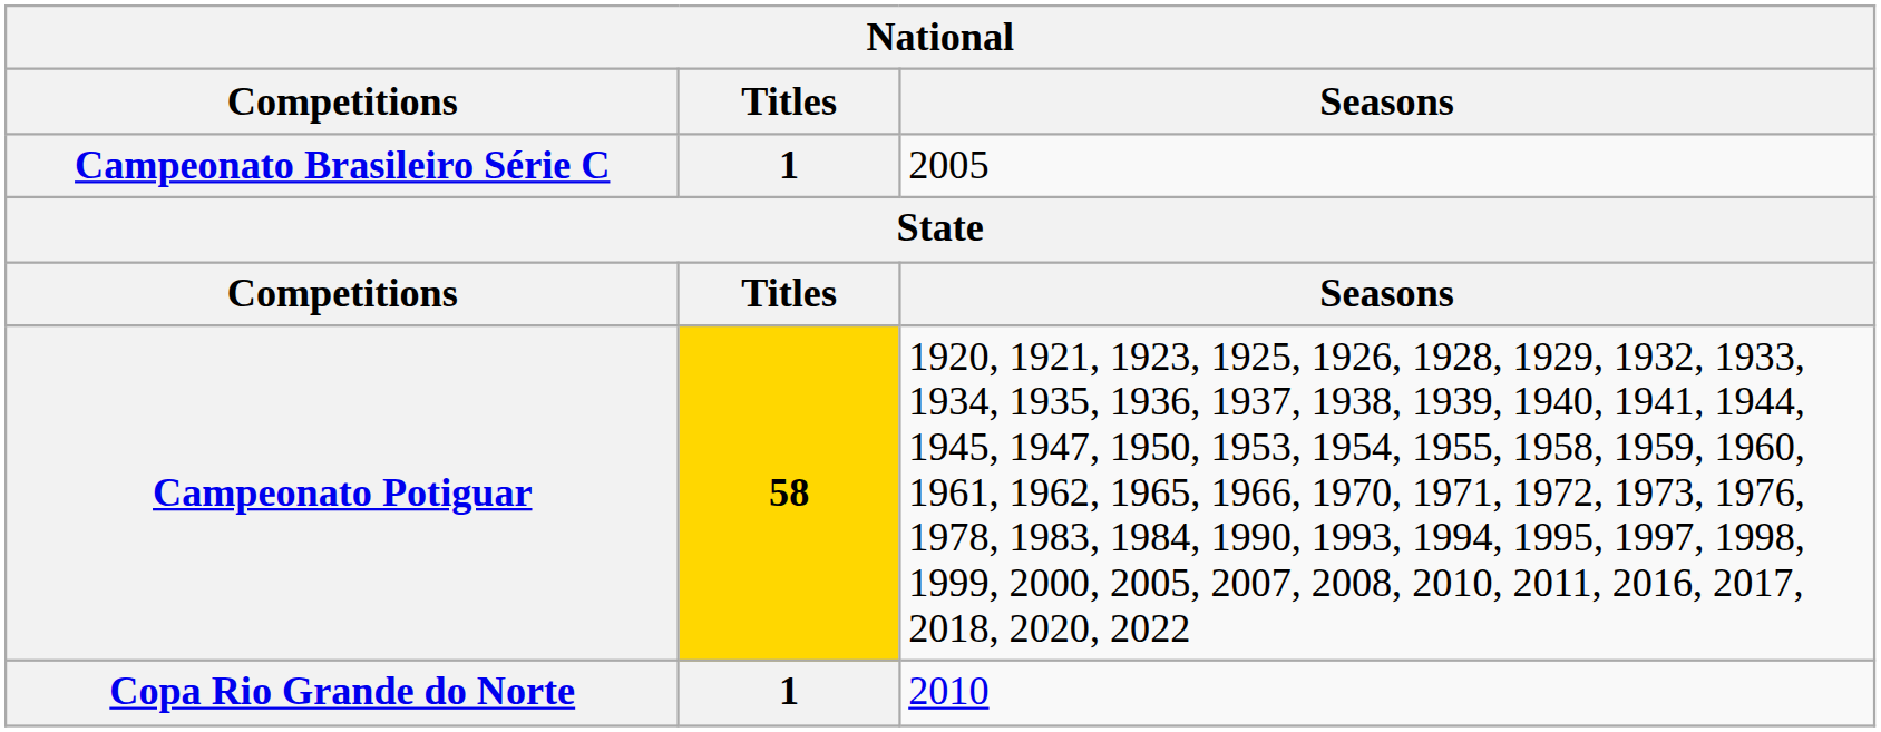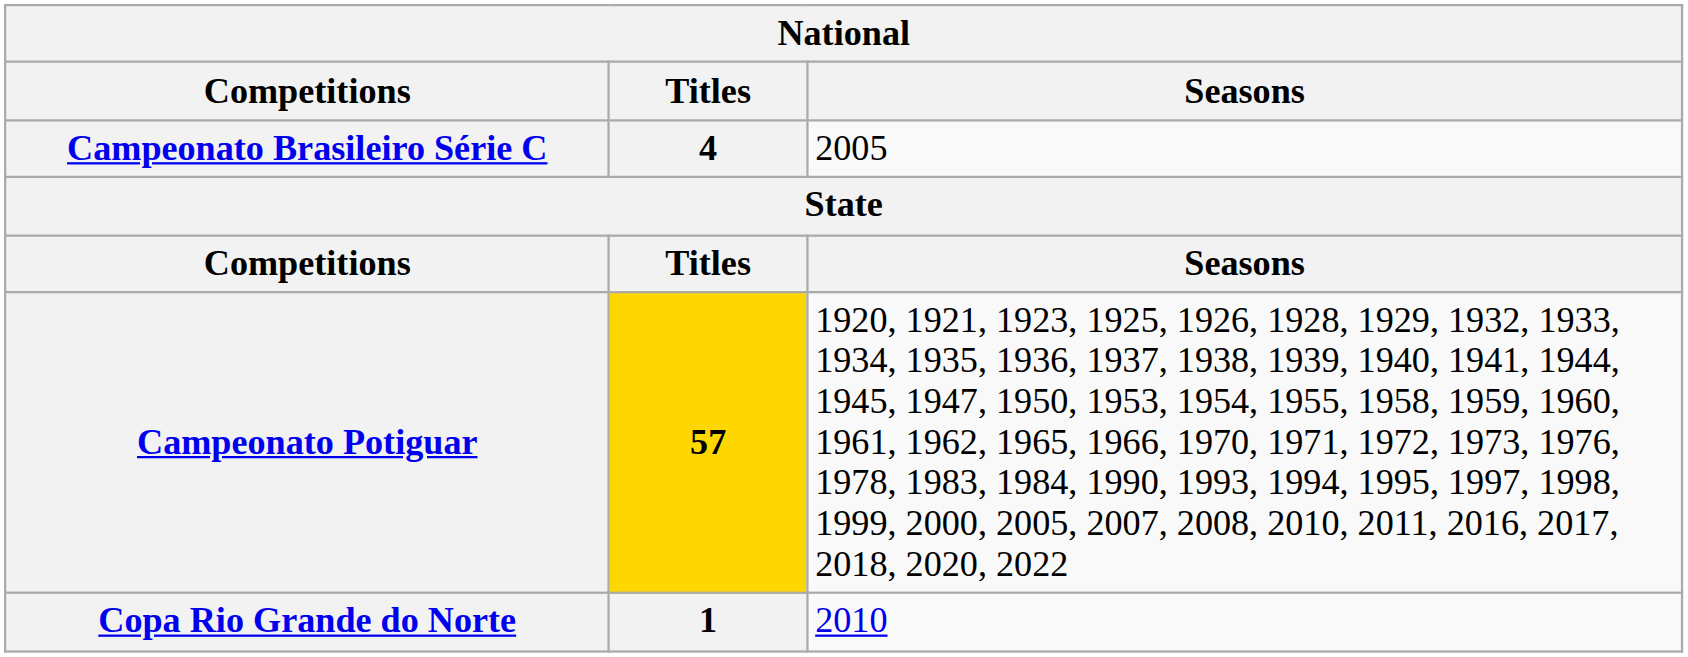Campeonato Brasileiro Série C | Titles: 1 -> 4
Campeonato Potiguar | Titles: 58 -> 57
